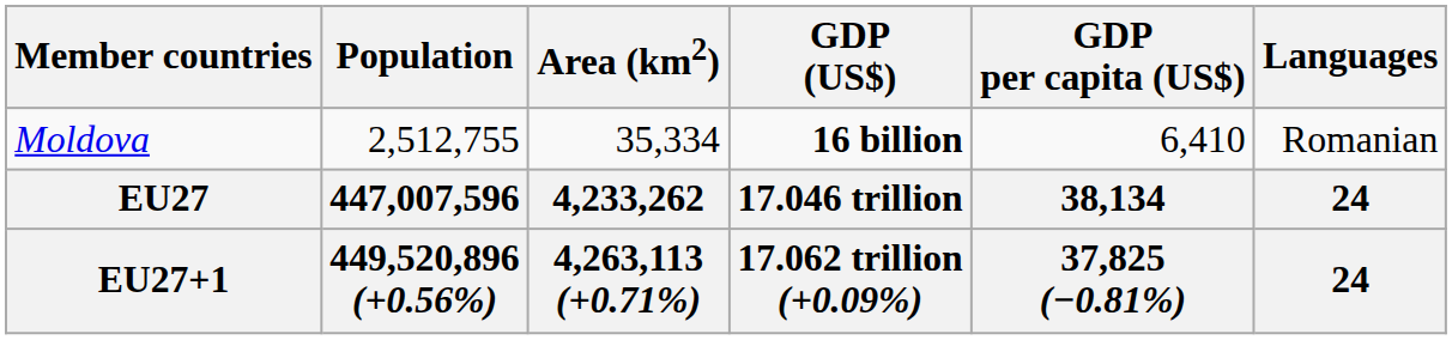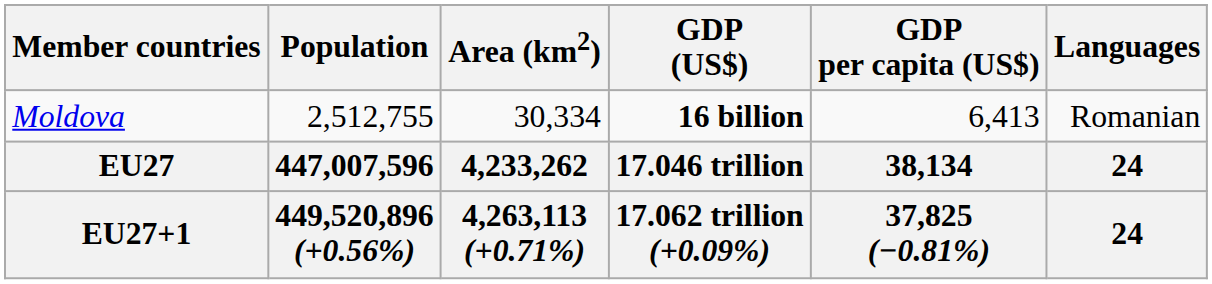Moldova | Area (km2): 35,334 -> 30,334
Moldova | GDP per capita (US$): 6,410 -> 6,413
